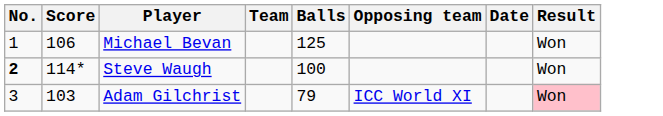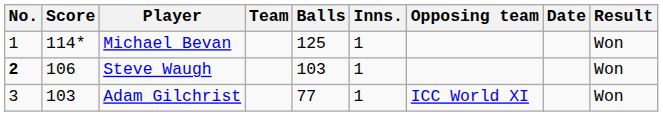+ column: Inns. | 1 | 1 | 1
Michael Bevan | Score: 106 -> 114*
Steve Waugh | Score: 114* -> 106
Steve Waugh | Balls: 100 -> 103
Adam Gilchrist | Balls: 79 -> 77
Adam Gilchrist | Result: pink background -> no background
